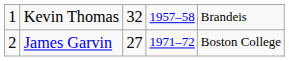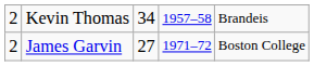Kevin Thomas | column 1: 1 -> 2
Kevin Thomas | column 3: 32 -> 34
